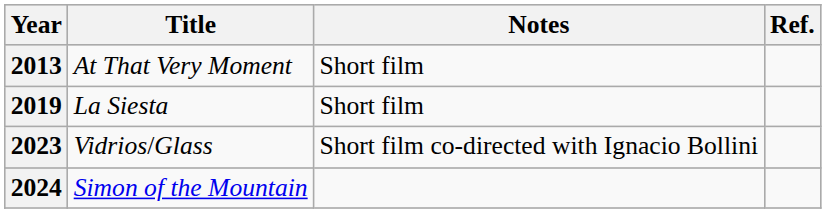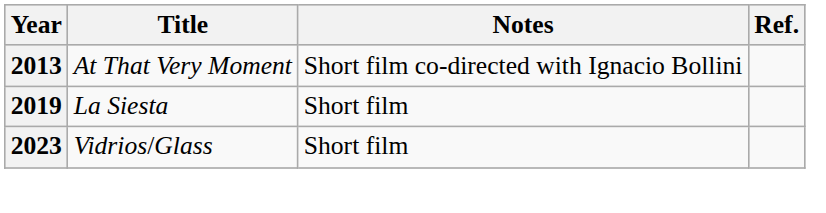2013 | Notes: Short film -> Short film co-directed with Ignacio Bollini
2023 | Notes: Short film co-directed with Ignacio Bollini -> Short film
- row: 2024 | Simon of the Mountain
